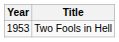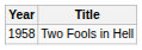Two Fools in Hell | Year: 1953 -> 1958
